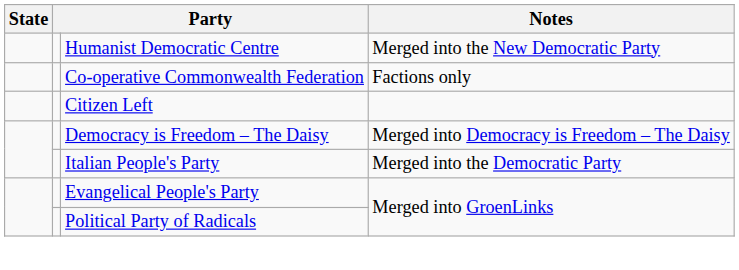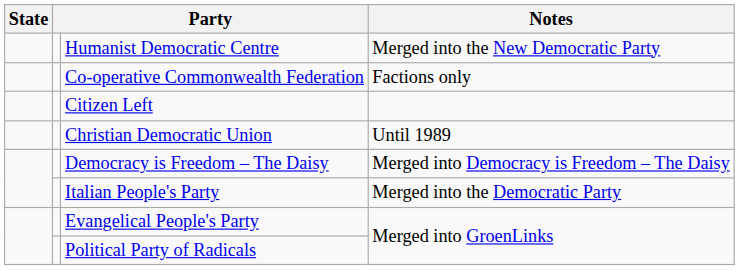+ row: Christian Democratic Union | Until 1989
